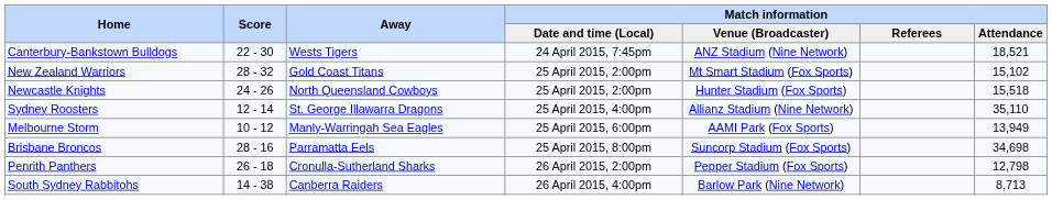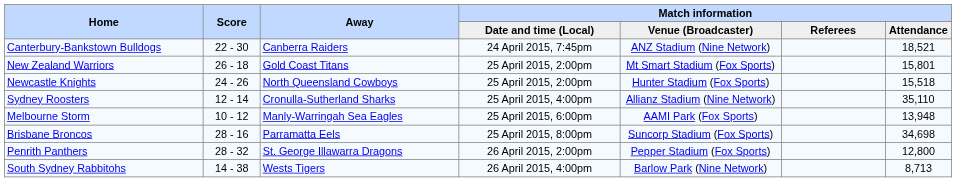Canterbury-Bankstown Bulldogs | Away: Wests Tigers -> Canberra Raiders
New Zealand Warriors | Score: 28 - 32 -> 26 - 18
New Zealand Warriors | Match information / Attendance: 15,102 -> 15,801
Sydney Roosters | Away: St. George Illawarra Dragons -> Cronulla-Sutherland Sharks
Melbourne Storm | Match information / Attendance: 13,949 -> 13,948
Penrith Panthers | Score: 26 - 18 -> 28 - 32
Penrith Panthers | Away: Cronulla-Sutherland Sharks -> St. George Illawarra Dragons
Penrith Panthers | Match information / Attendance: 12,798 -> 12,800
South Sydney Rabbitohs | Away: Canberra Raiders -> Wests Tigers
